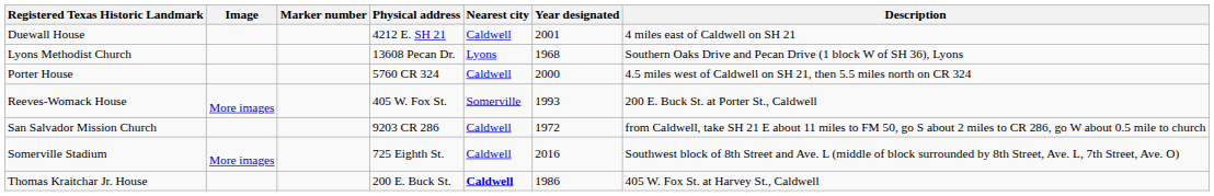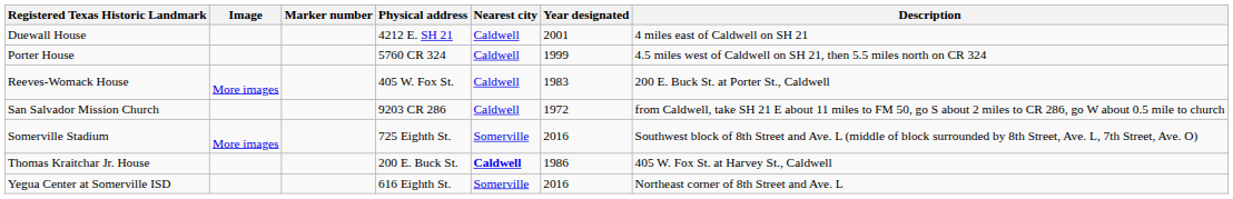- row: Lyons Methodist Church | 13608 Pecan Dr. | Lyons | 1968 | Southern Oaks Drive and Pecan Drive (1 block W of SH 36), Lyons
Porter House | Year designated: 2000 -> 1999
Reeves-Womack House | Nearest city: Somerville -> Caldwell
Reeves-Womack House | Year designated: 1993 -> 1983
Somerville Stadium | Nearest city: Caldwell -> Somerville
+ row: Yegua Center at Somerville ISD | 616 Eighth St. | Somerville | 2016 | Northeast corner of 8th Street and Ave. L
